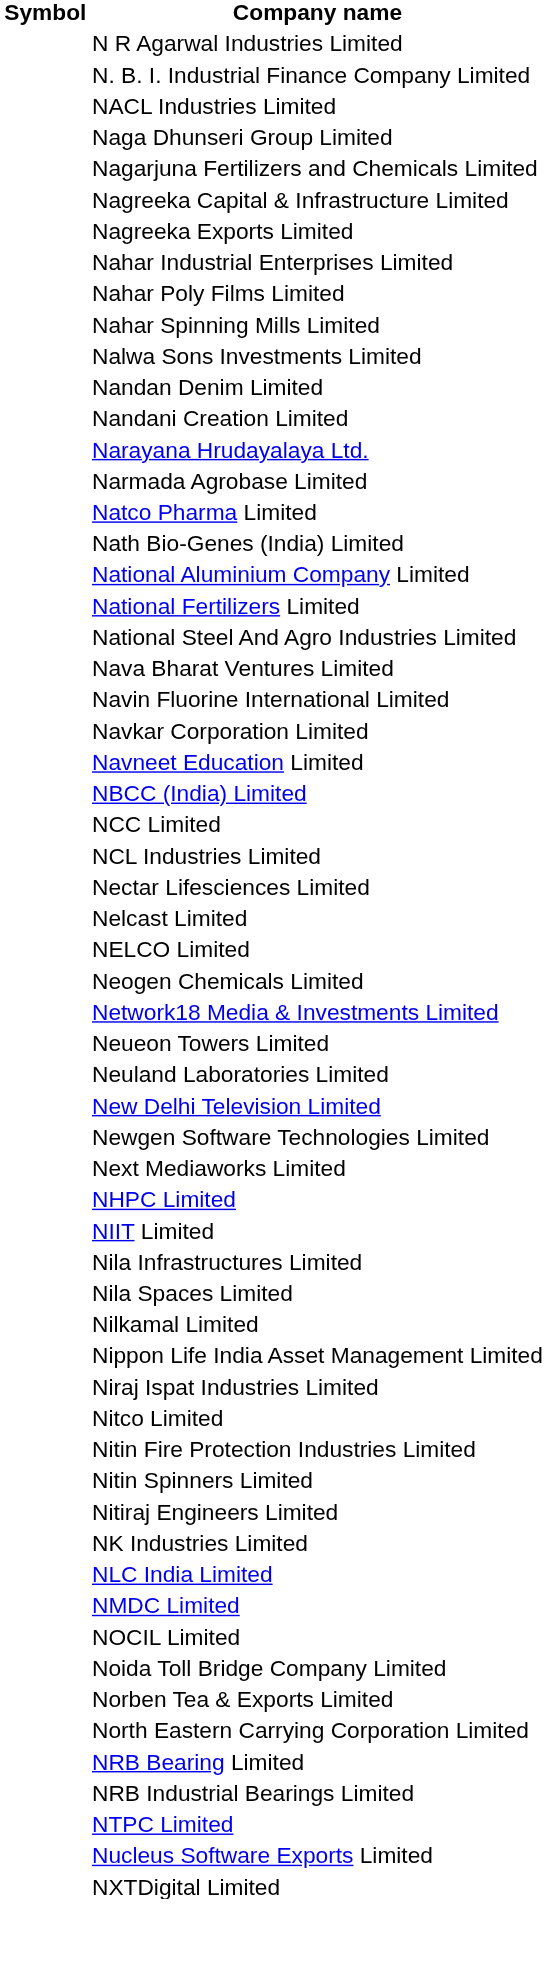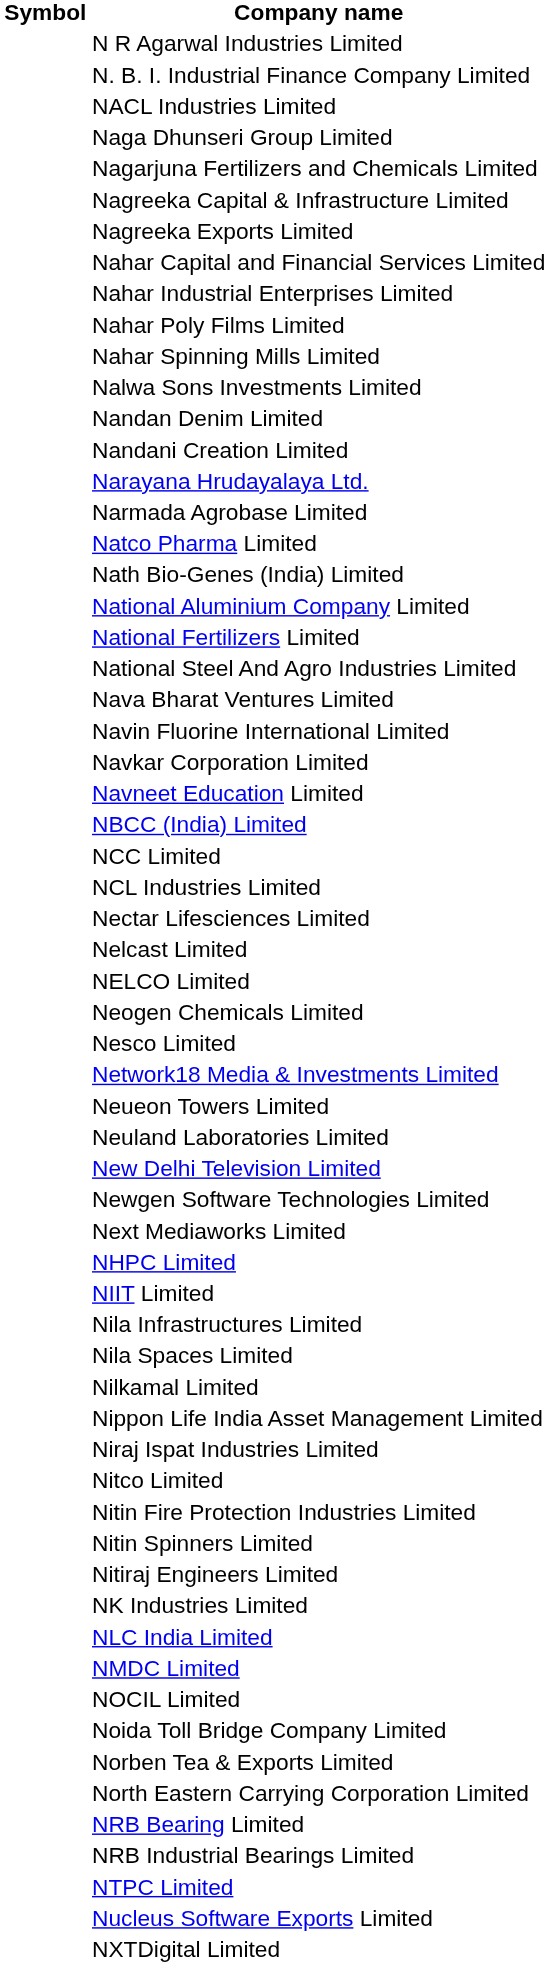+ row: Nahar Capital and Financial Services Limited
+ row: Nesco Limited
